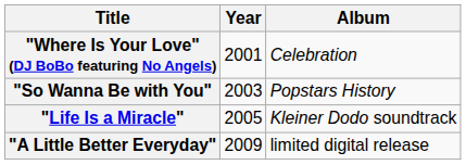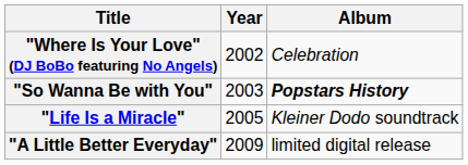"Where Is Your Love" (DJ BoBo featuring No Angels) | Year: 2001 -> 2002
"So Wanna Be with You" | Album: normal -> bold
